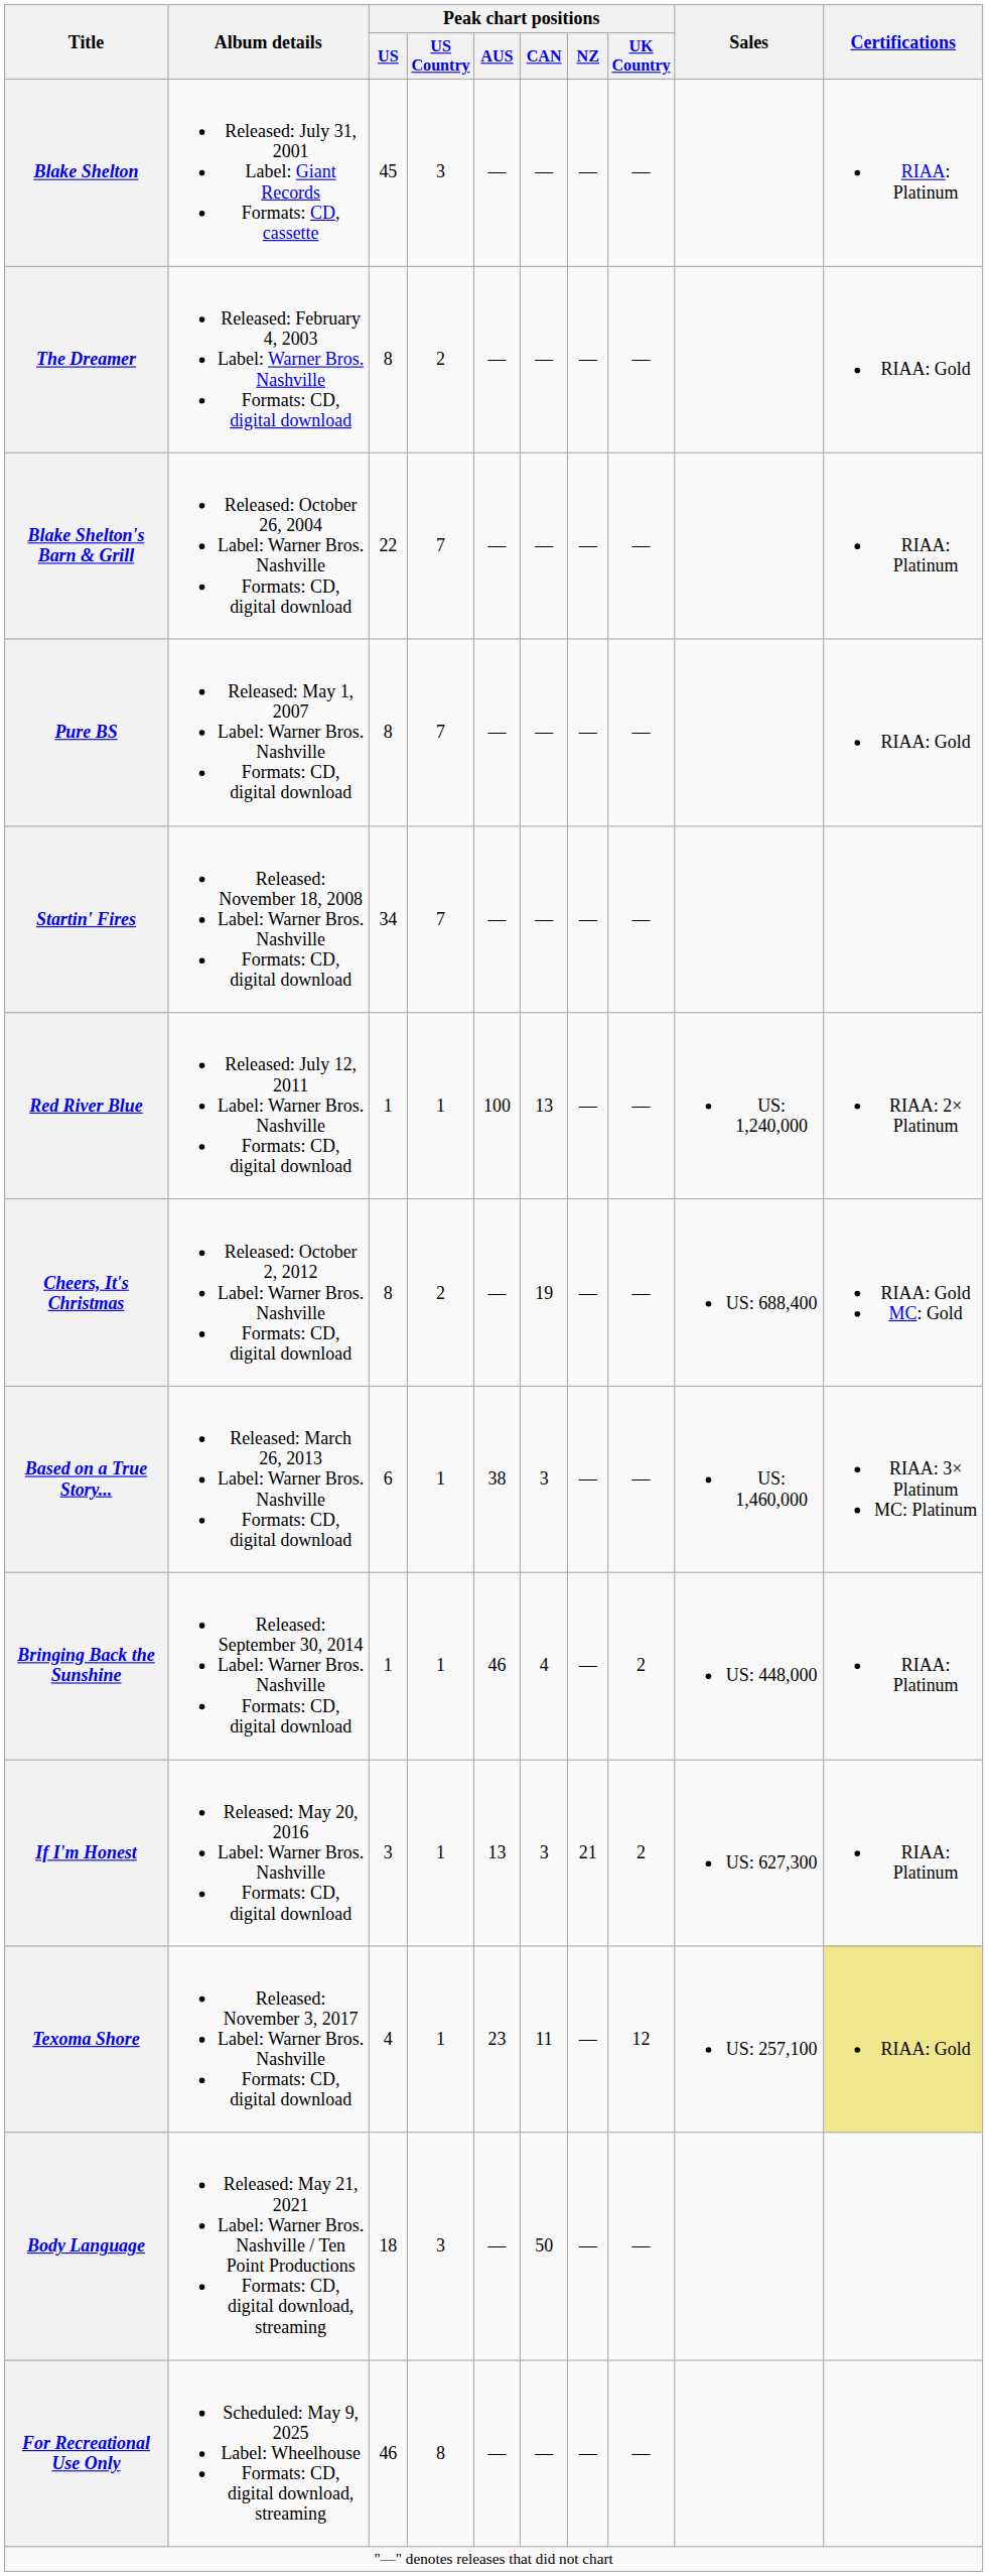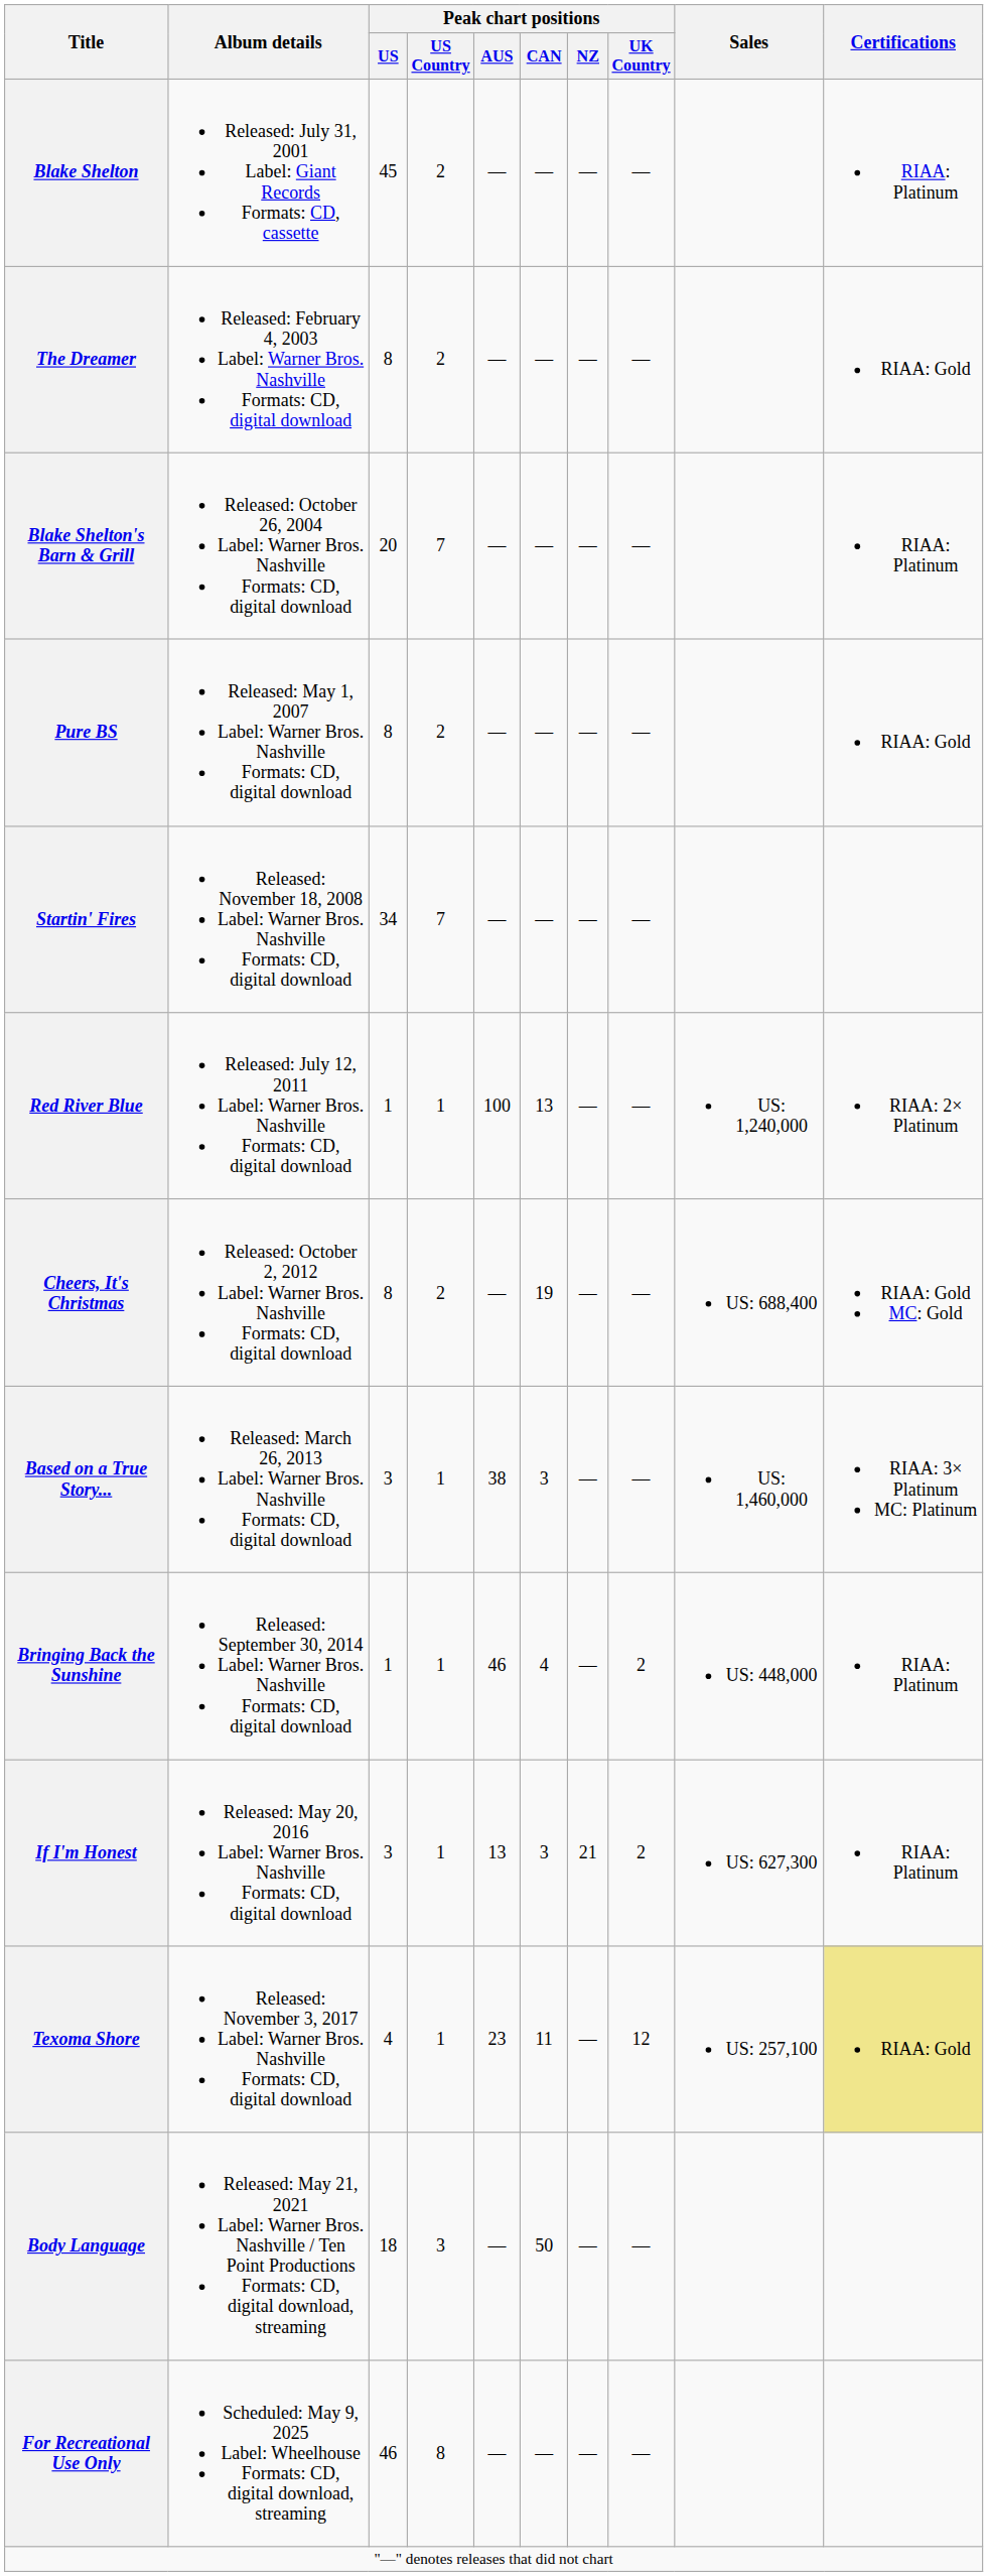Blake Shelton | Peak chart positions / US Country: 3 -> 2
Blake Shelton's Barn & Grill | Peak chart positions / US: 22 -> 20
Pure BS | Peak chart positions / US Country: 7 -> 2
Based on a True Story... | Peak chart positions / US: 6 -> 3
